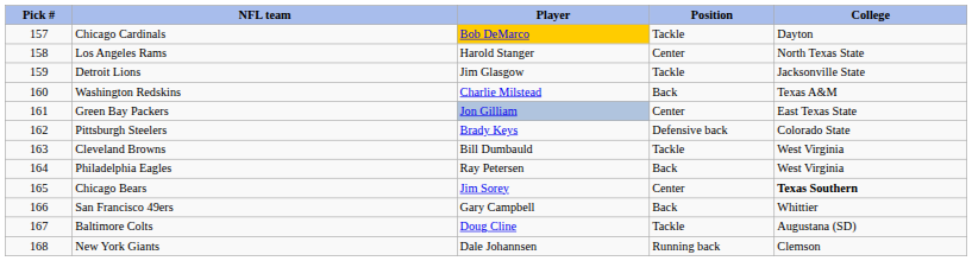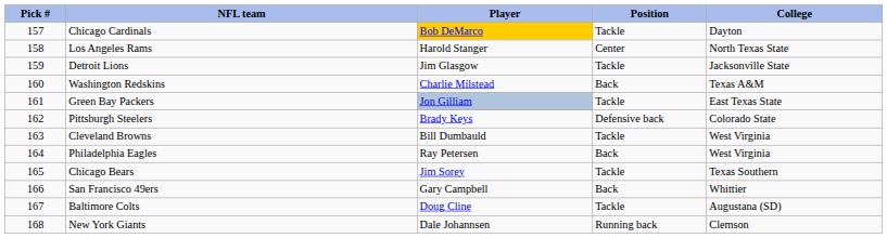Green Bay Packers | Position: Center -> Tackle
Chicago Bears | Position: Center -> Tackle
Chicago Bears | College: bold -> normal
